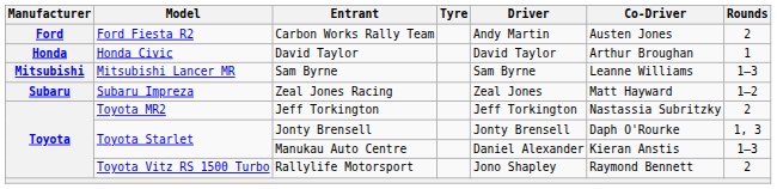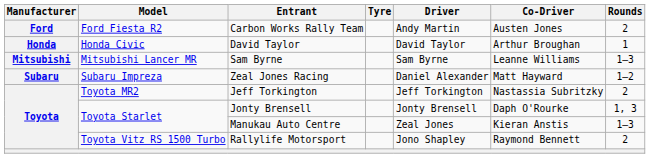Zeal Jones Racing | Driver: Zeal Jones -> Daniel Alexander
Manukau Auto Centre | Driver: Daniel Alexander -> Zeal Jones
